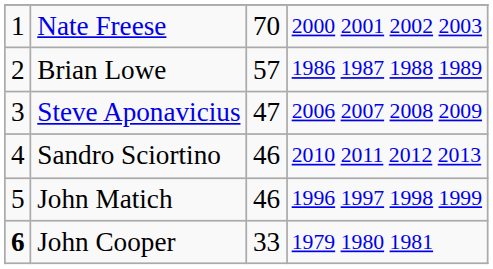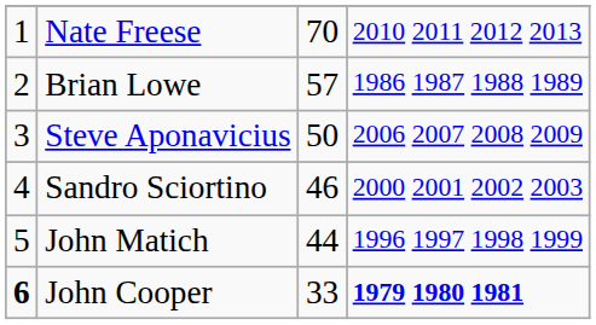Nate Freese | column 4: 2000 2001 2002 2003 -> 2010 2011 2012 2013
Steve Aponavicius | column 3: 47 -> 50
Sandro Sciortino | column 4: 2010 2011 2012 2013 -> 2000 2001 2002 2003
John Matich | column 3: 46 -> 44
John Cooper | column 4: normal -> bold
